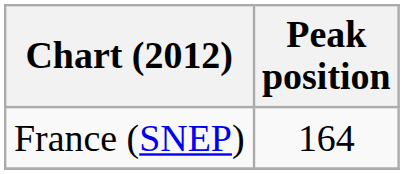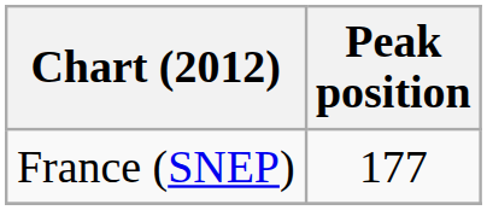France (SNEP) | Peak position: 164 -> 177
